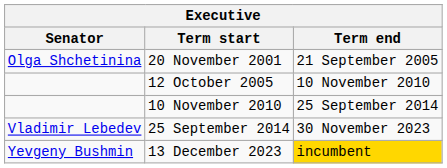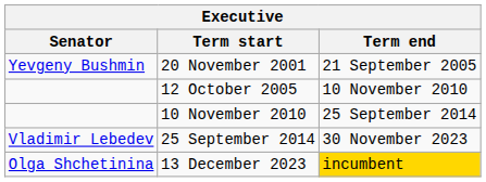20 November 2001 | Senator: Olga Shchetinina -> Yevgeny Bushmin
13 December 2023 | Senator: Yevgeny Bushmin -> Olga Shchetinina
